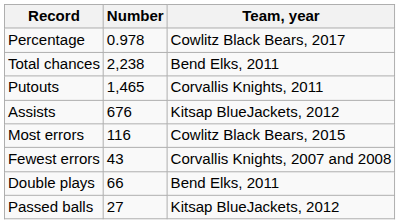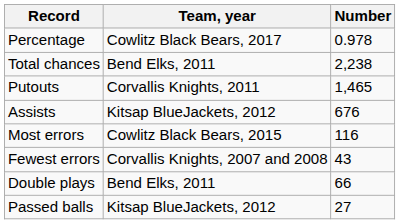columns swapped: Number <-> Team, year
